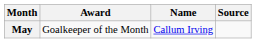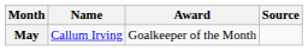columns swapped: Name <-> Award
